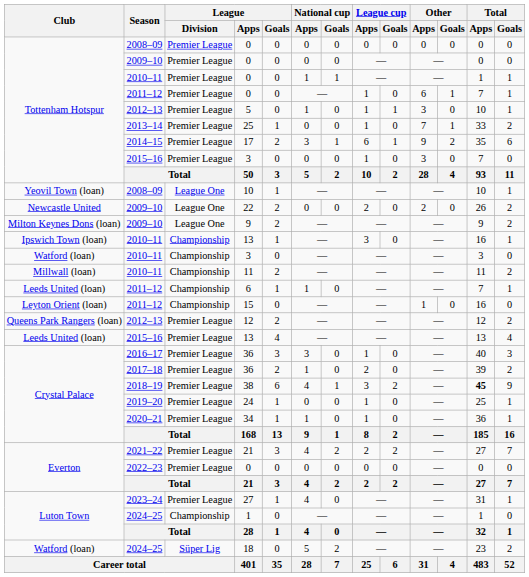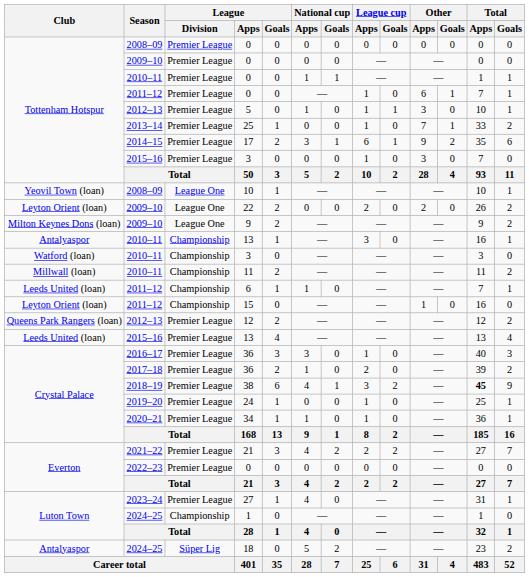22 | Club: Newcastle United -> Leyton Orient (loan)
2010–11 / 13 | Club: Ipswich Town (loan) -> Antalyaspor
18 | Club: Watford (loan) -> Antalyaspor
